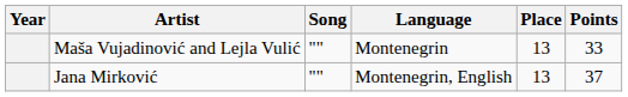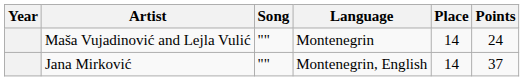Maša Vujadinović and Lejla Vulić | Place: 13 -> 14
Maša Vujadinović and Lejla Vulić | Points: 33 -> 24
Jana Mirković | Place: 13 -> 14
